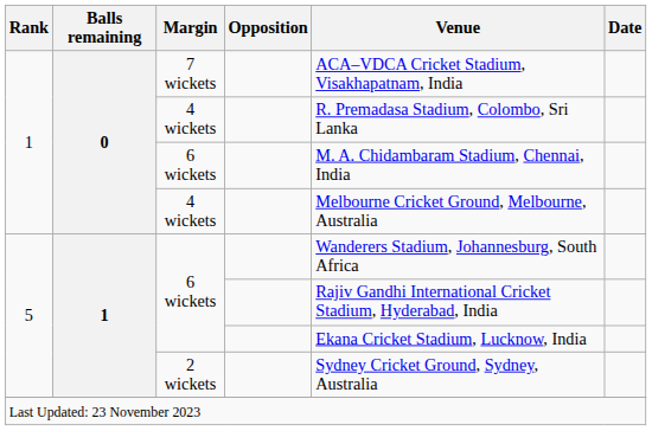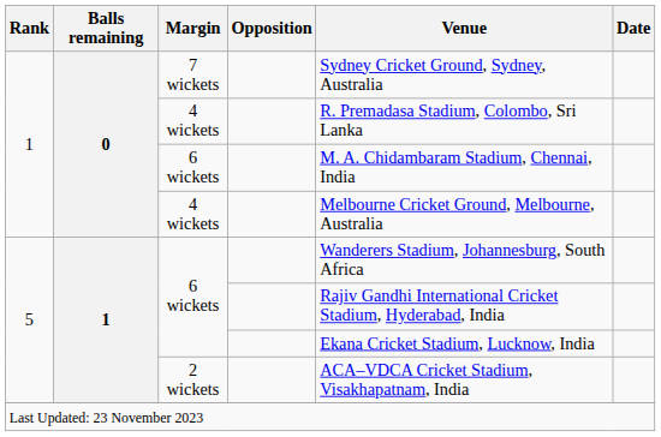7 wickets | Venue: ACA–VDCA Cricket Stadium, Visakhapatnam, India -> Sydney Cricket Ground, Sydney, Australia
2 wickets | Venue: Sydney Cricket Ground, Sydney, Australia -> ACA–VDCA Cricket Stadium, Visakhapatnam, India
